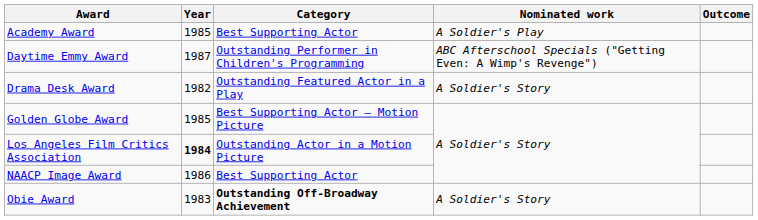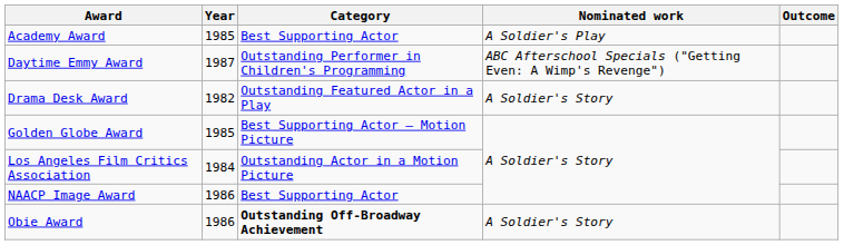Los Angeles Film Critics Association | Year: bold -> normal
Obie Award | Year: 1983 -> 1986
